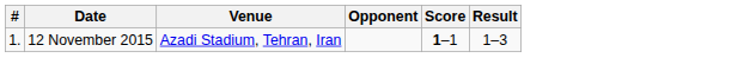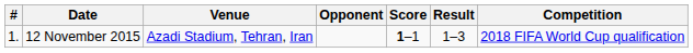+ column: Competition | 2018 FIFA World Cup qualification
